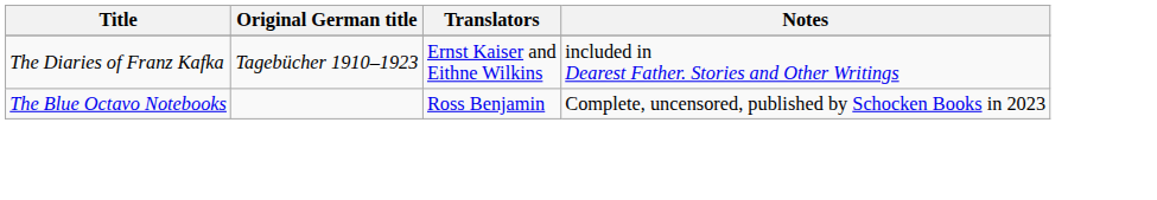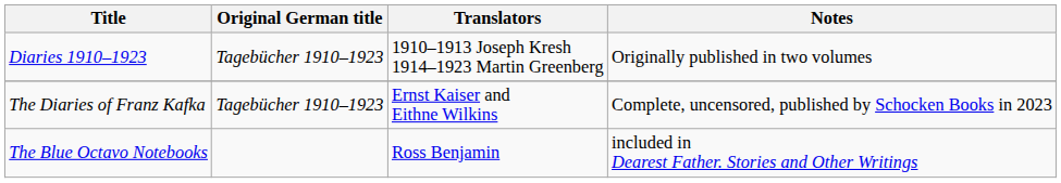+ row: Diaries 1910–1923 | Tagebücher 1910–1923 | 1910–1913 Joseph Kresh 1914–1923 Martin Greenberg | Originally published in two volumes
The Diaries of Franz Kafka | Notes: included in Dearest Father. Stories and Other Writings -> Complete, uncensored, published by Schocken Books in 2023
The Blue Octavo Notebooks | Notes: Complete, uncensored, published by Schocken Books in 2023 -> included in Dearest Father. Stories and Other Writings
